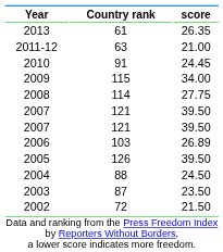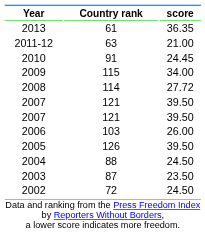2013 | score: 26.35 -> 36.35
2008 | score: 27.75 -> 27.72
2006 | score: 26.89 -> 26.00
2002 | score: 21.50 -> 24.50
